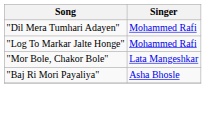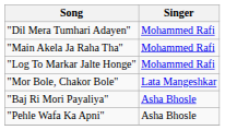+ row: "Main Akela Ja Raha Tha" | Mohammed Rafi
+ row: "Pehle Wafa Ka Apni" | Asha Bhosle
